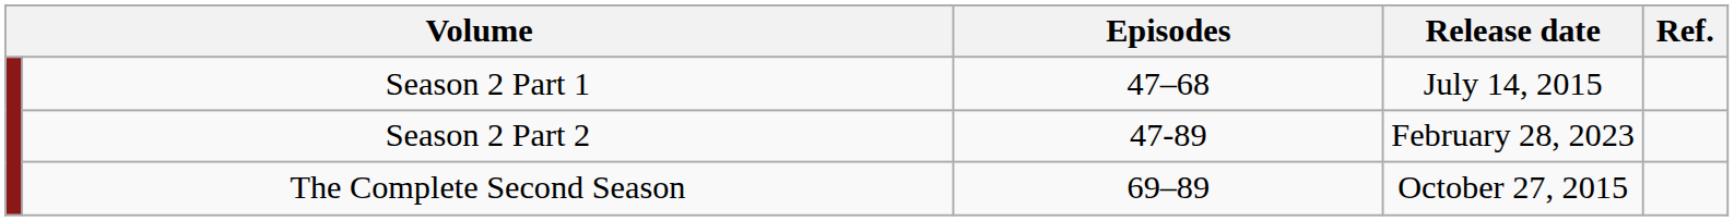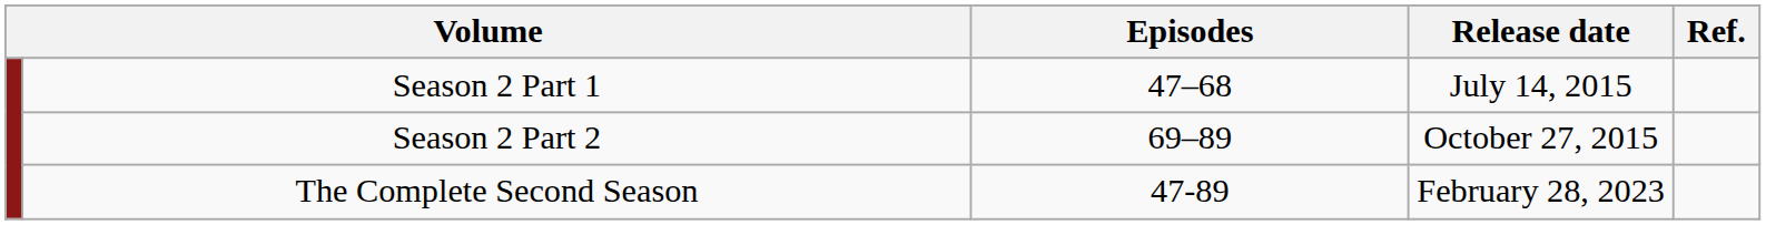Season 2 Part 2 | Episodes: 47-89 -> 69–89
Season 2 Part 2 | Release date: February 28, 2023 -> October 27, 2015
The Complete Second Season | Episodes: 69–89 -> 47-89
The Complete Second Season | Release date: October 27, 2015 -> February 28, 2023
